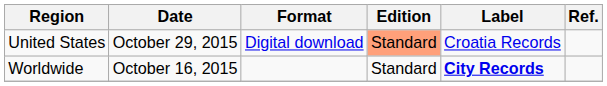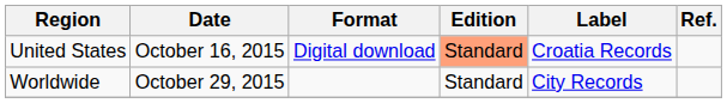United States | Date: October 29, 2015 -> October 16, 2015
Worldwide | Date: October 16, 2015 -> October 29, 2015
Worldwide | Label: bold -> normal
